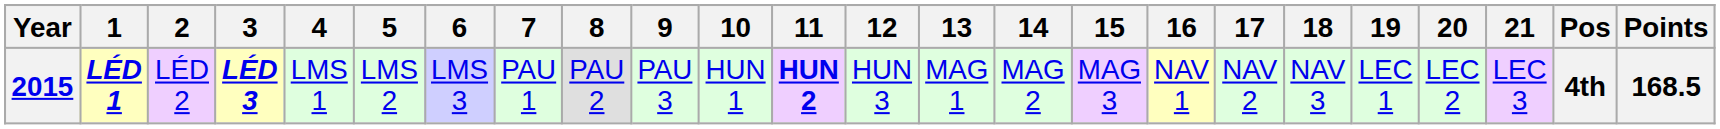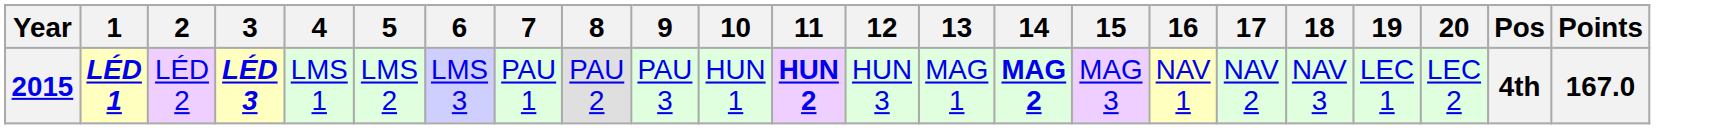- column: 21 | LEC 3
2015 | 14: normal -> bold
2015 | Points: 168.5 -> 167.0
